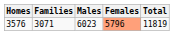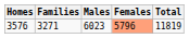3576 | Families: 3071 -> 3271
